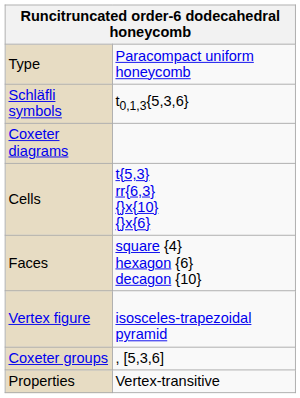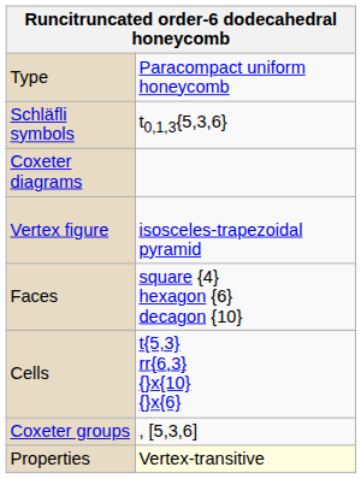rows swapped: Cells <-> Vertex figure
Properties | column 2: no background -> lightyellow background
